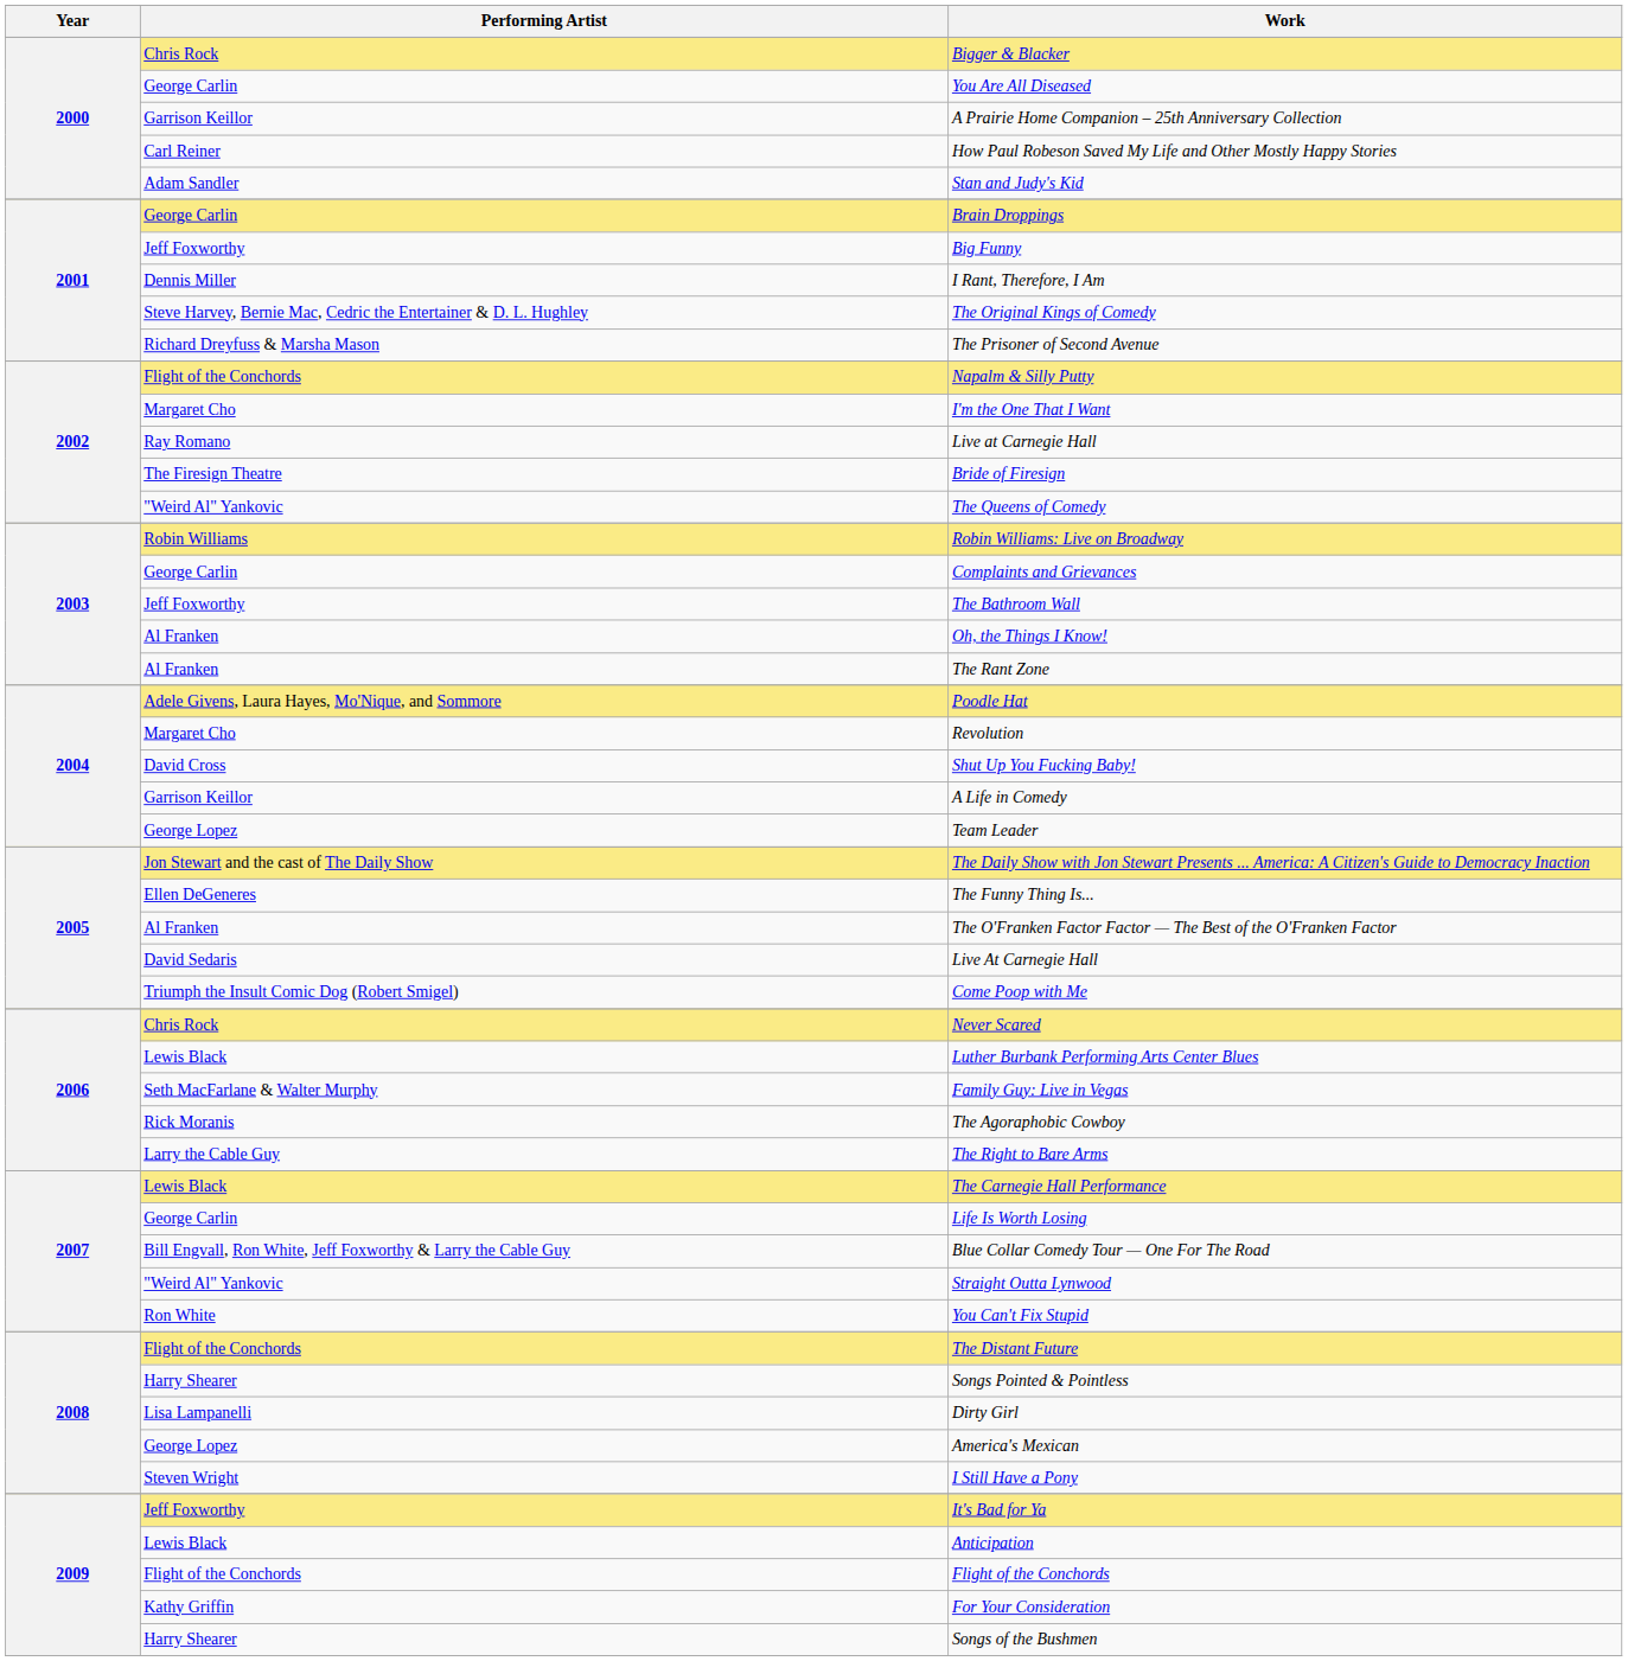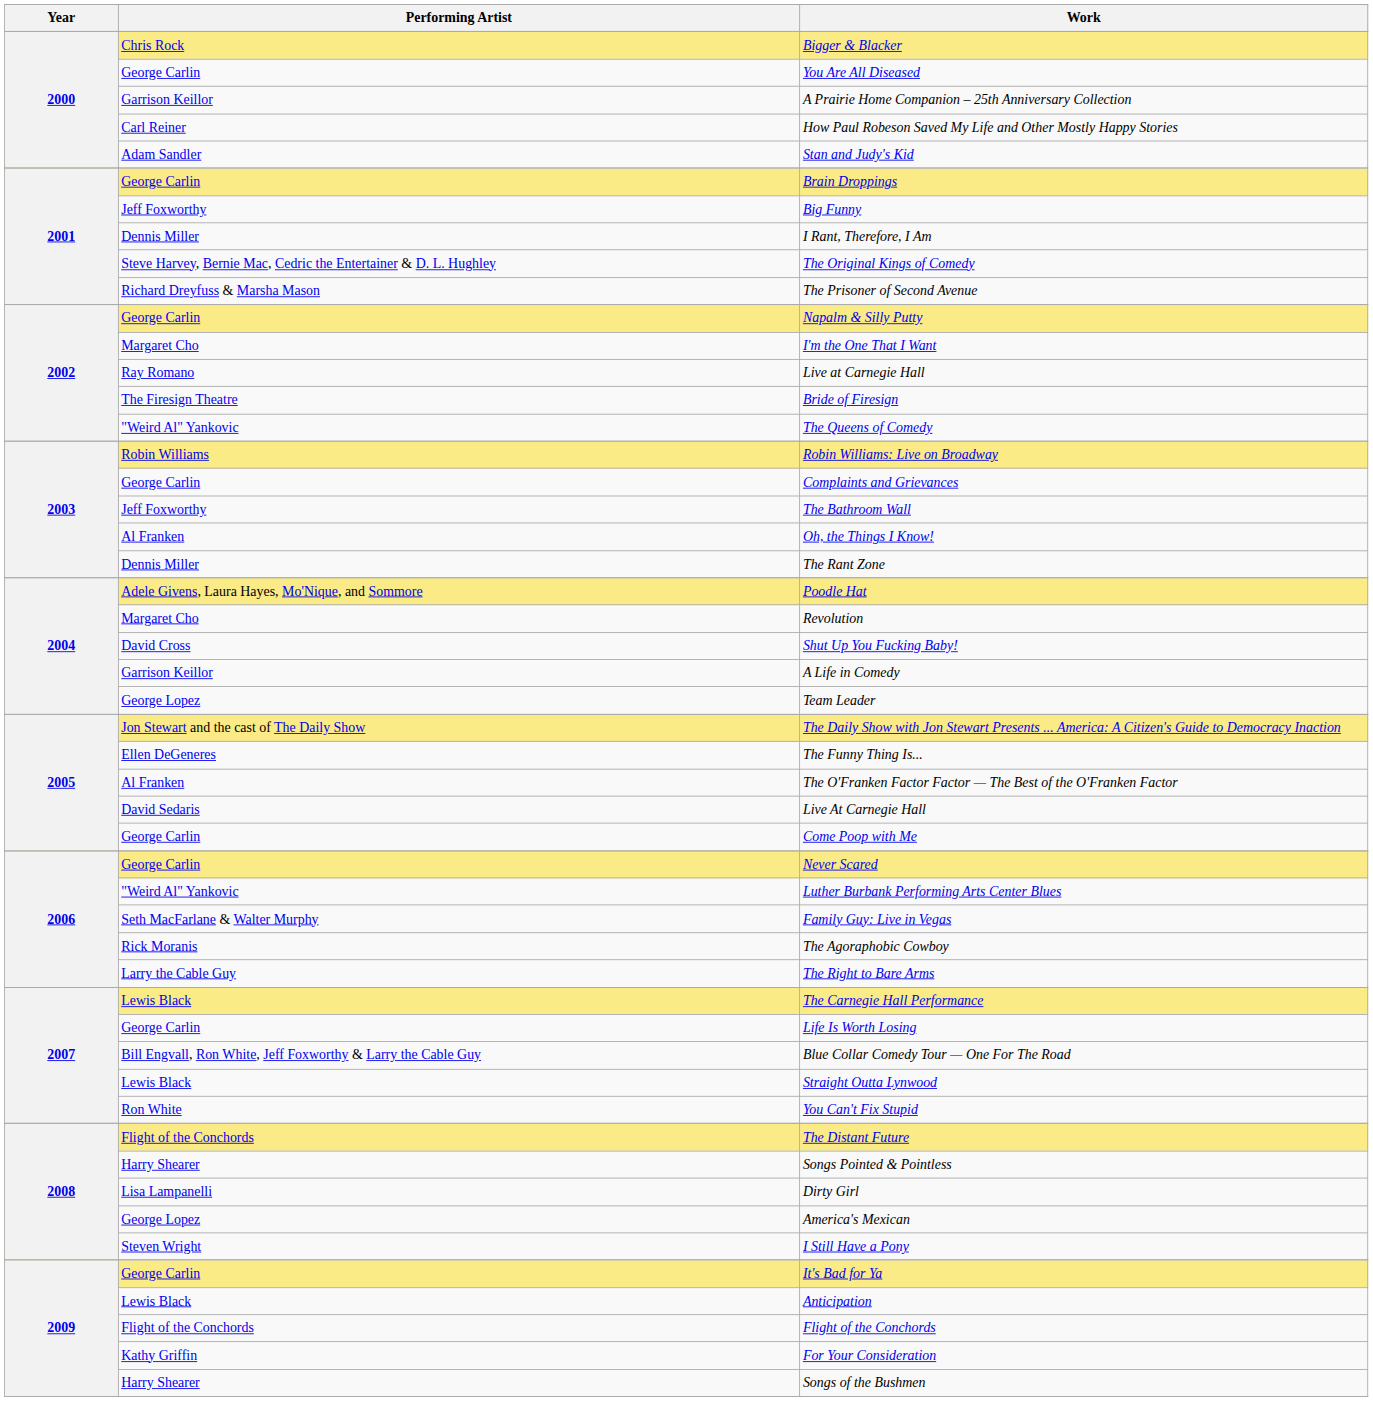Napalm & Silly Putty | Performing Artist: Flight of the Conchords -> George Carlin
The Rant Zone | Performing Artist: Al Franken -> Dennis Miller
Come Poop with Me | Performing Artist: Triumph the Insult Comic Dog (Robert Smigel) -> George Carlin
Never Scared | Performing Artist: Chris Rock -> George Carlin
Luther Burbank Performing Arts Center Blues | Performing Artist: Lewis Black -> "Weird Al" Yankovic
Straight Outta Lynwood | Performing Artist: "Weird Al" Yankovic -> Lewis Black
It's Bad for Ya | Performing Artist: Jeff Foxworthy -> George Carlin
